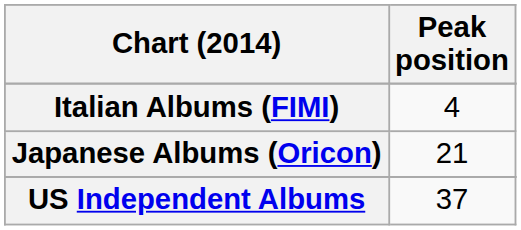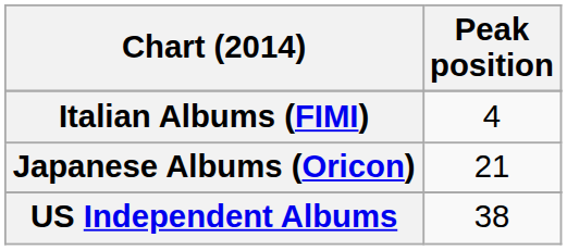US Independent Albums | Peak position: 37 -> 38
